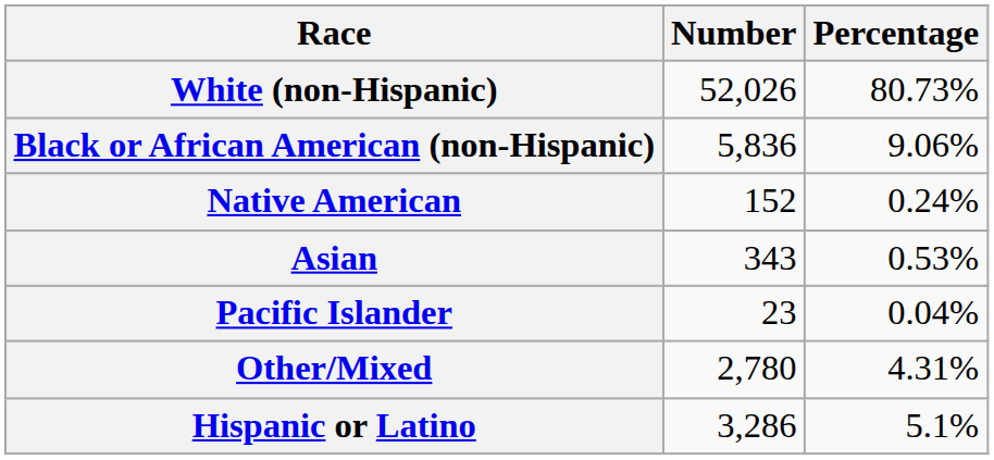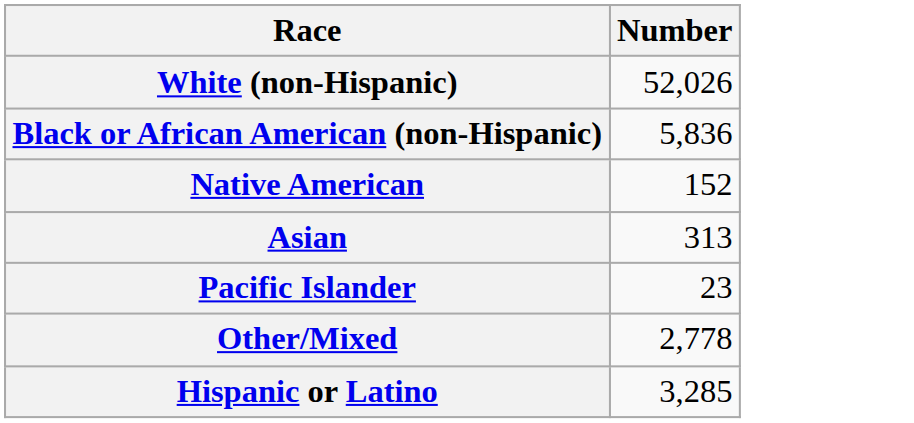- column: Percentage | 80.73% | 9.06% | 0.24% | 0.53% | 0.04% | 4.31% | 5.1%
Asian | Number: 343 -> 313
Other/Mixed | Number: 2,780 -> 2,778
Hispanic or Latino | Number: 3,286 -> 3,285
